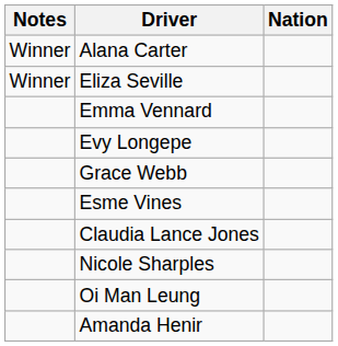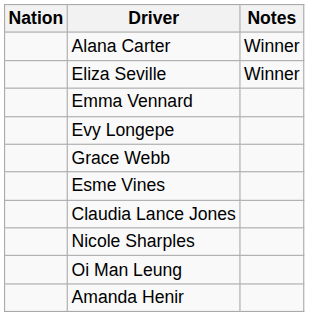columns swapped: Nation <-> Notes
